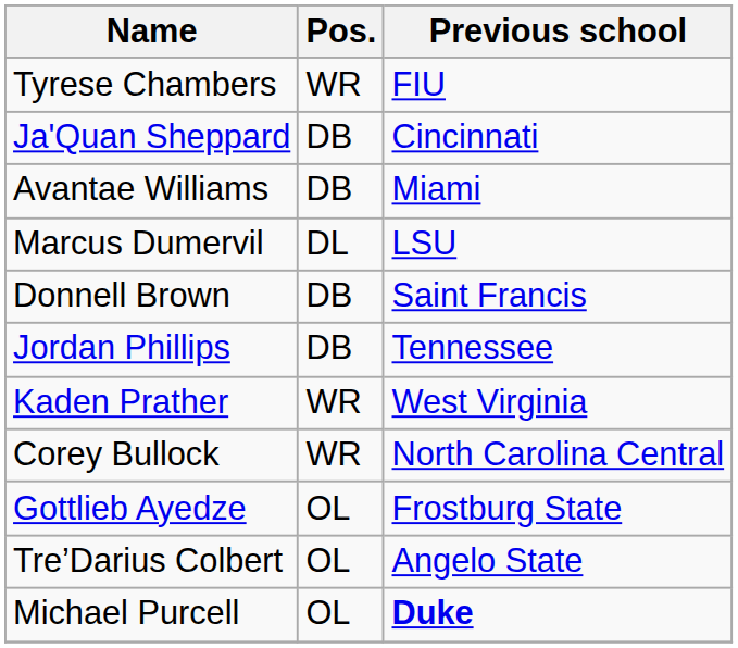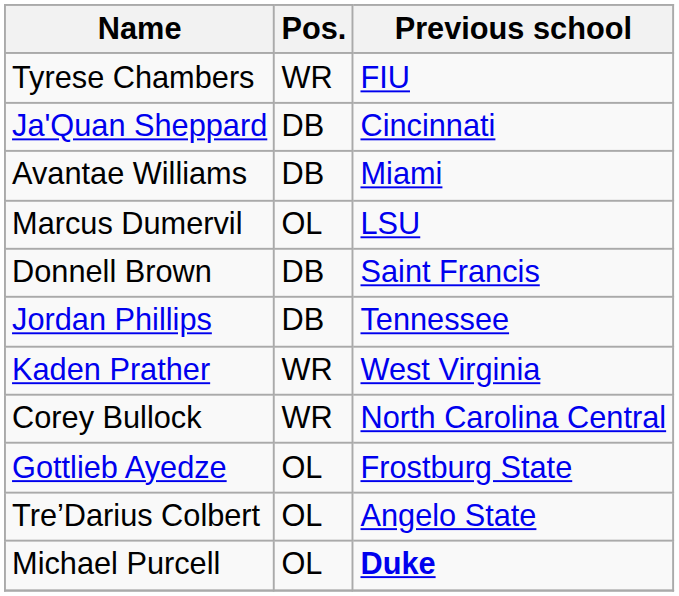Marcus Dumervil | Pos.: DL -> OL
